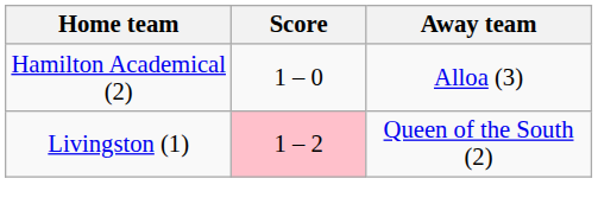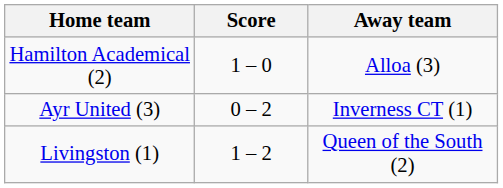+ row: Ayr United (3) | 0 – 2 | Inverness CT (1)
Livingston (1) | Score: pink background -> no background
